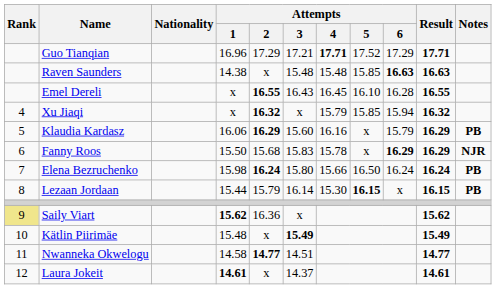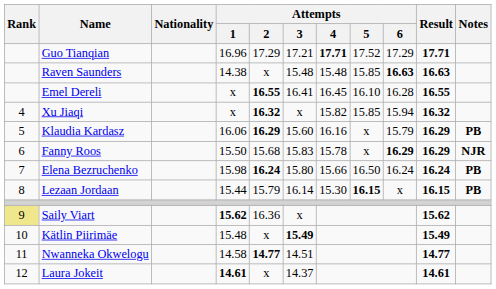Emel Dereli | Attempts / 3: 16.43 -> 16.41
Xu Jiaqi | Attempts / 4: 15.79 -> 15.82
